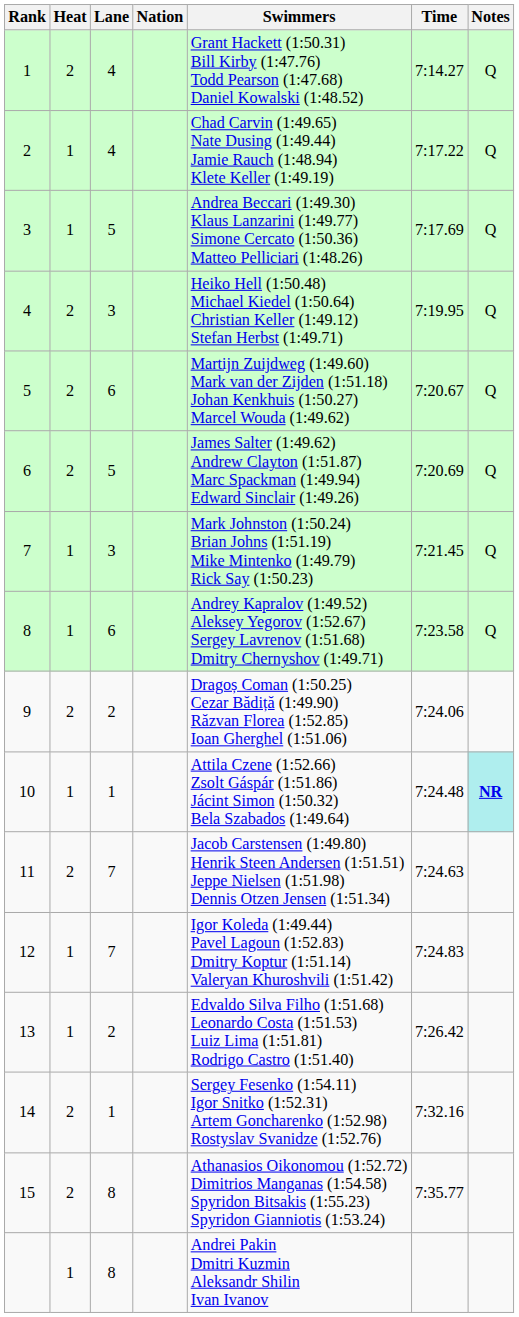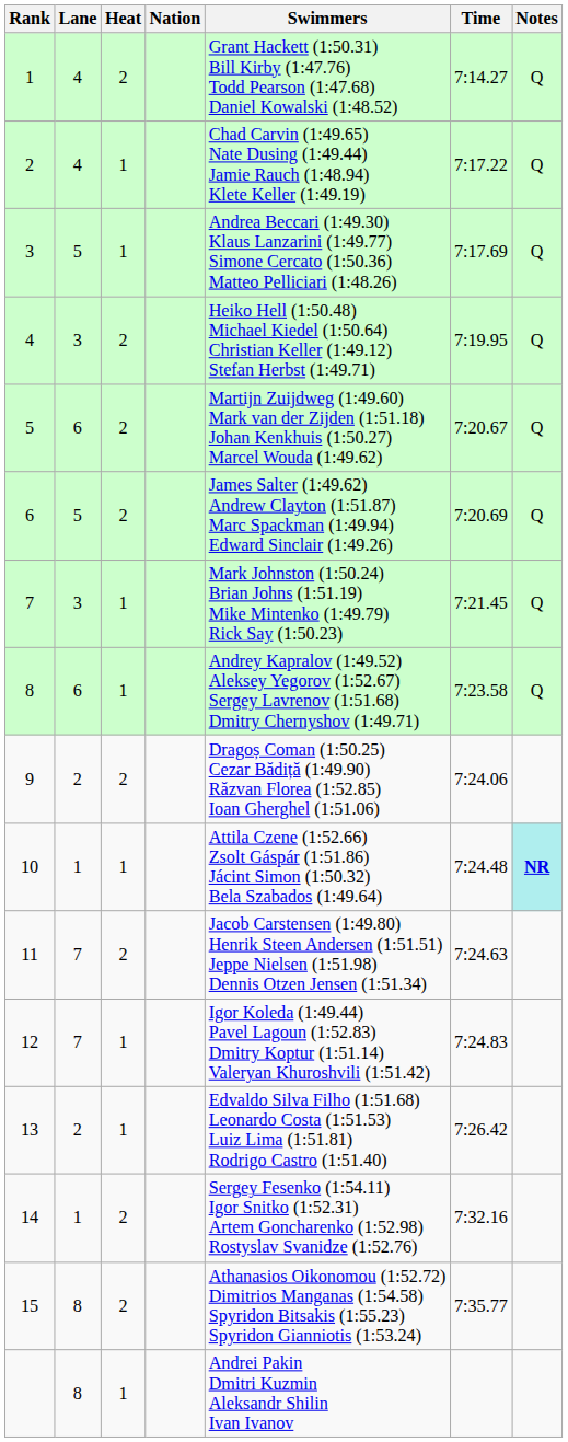columns swapped: Heat <-> Lane
